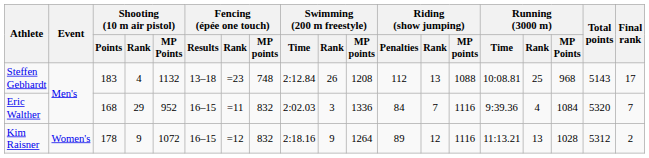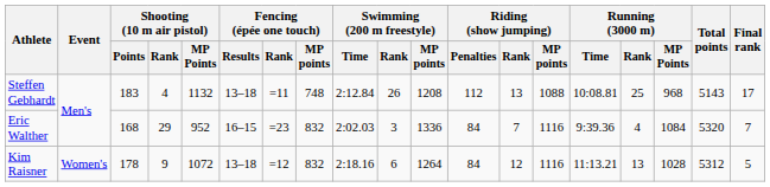Steffen Gebhardt | Fencing (épée one touch) / Rank: =23 -> =11
Eric Walther | Fencing (épée one touch) / Rank: =11 -> =23
Kim Raisner | Fencing (épée one touch) / Results: 16–15 -> 13–18
Kim Raisner | Swimming (200 m freestyle) / Rank: 9 -> 6
Kim Raisner | Riding (show jumping) / Penalties: 89 -> 84
Kim Raisner | Final rank: 2 -> 5
